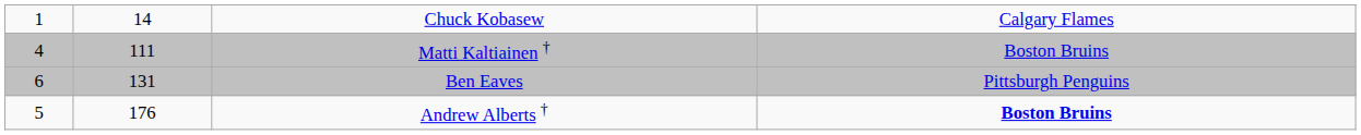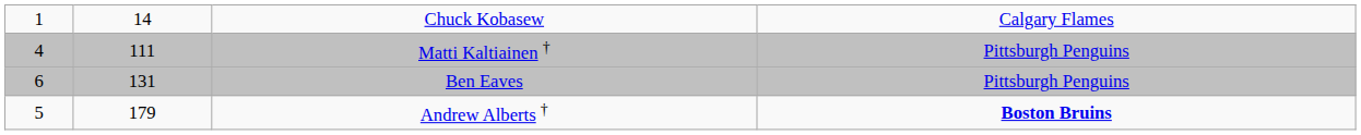Matti Kaltiainen † | column 4: Boston Bruins -> Pittsburgh Penguins
Andrew Alberts † | column 2: 176 -> 179
